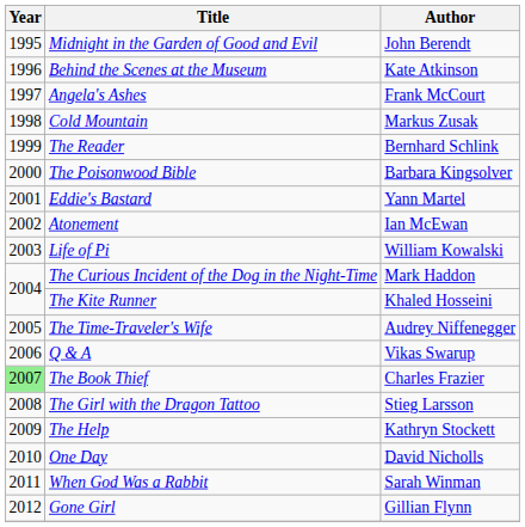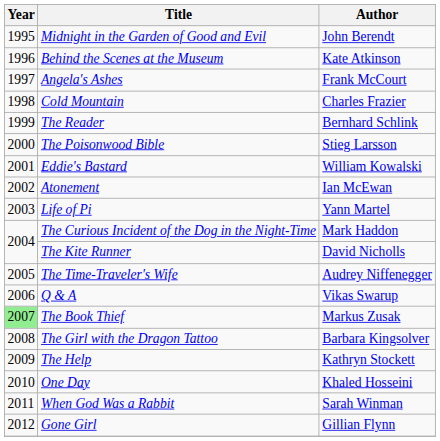Cold Mountain | Author: Markus Zusak -> Charles Frazier
The Poisonwood Bible | Author: Barbara Kingsolver -> Stieg Larsson
Eddie's Bastard | Author: Yann Martel -> William Kowalski
Life of Pi | Author: William Kowalski -> Yann Martel
The Kite Runner | Author: Khaled Hosseini -> David Nicholls
The Book Thief | Author: Charles Frazier -> Markus Zusak
The Girl with the Dragon Tattoo | Author: Stieg Larsson -> Barbara Kingsolver
One Day | Author: David Nicholls -> Khaled Hosseini
